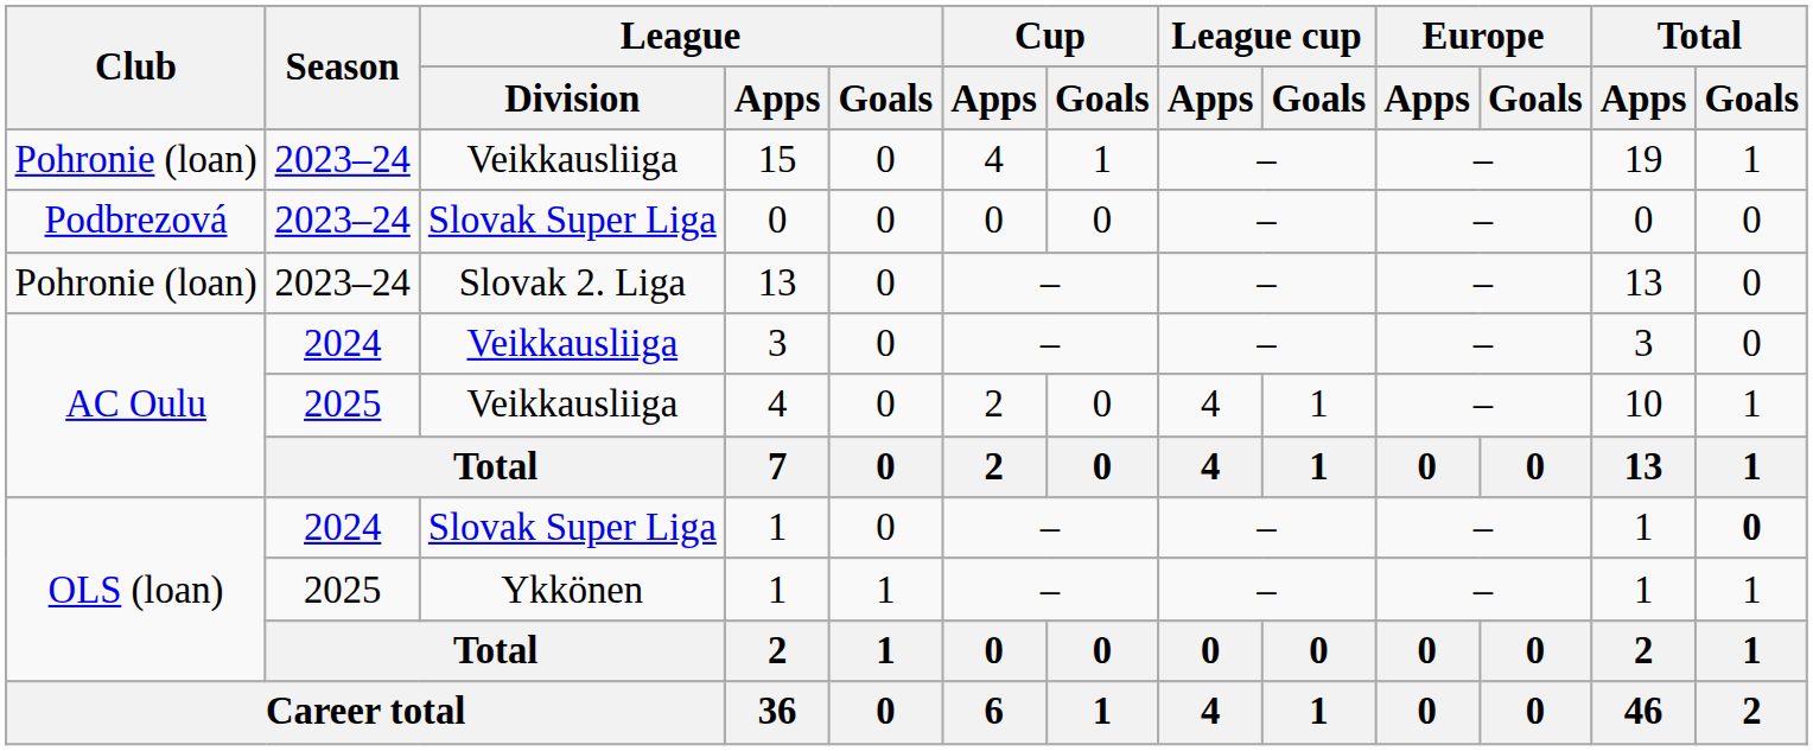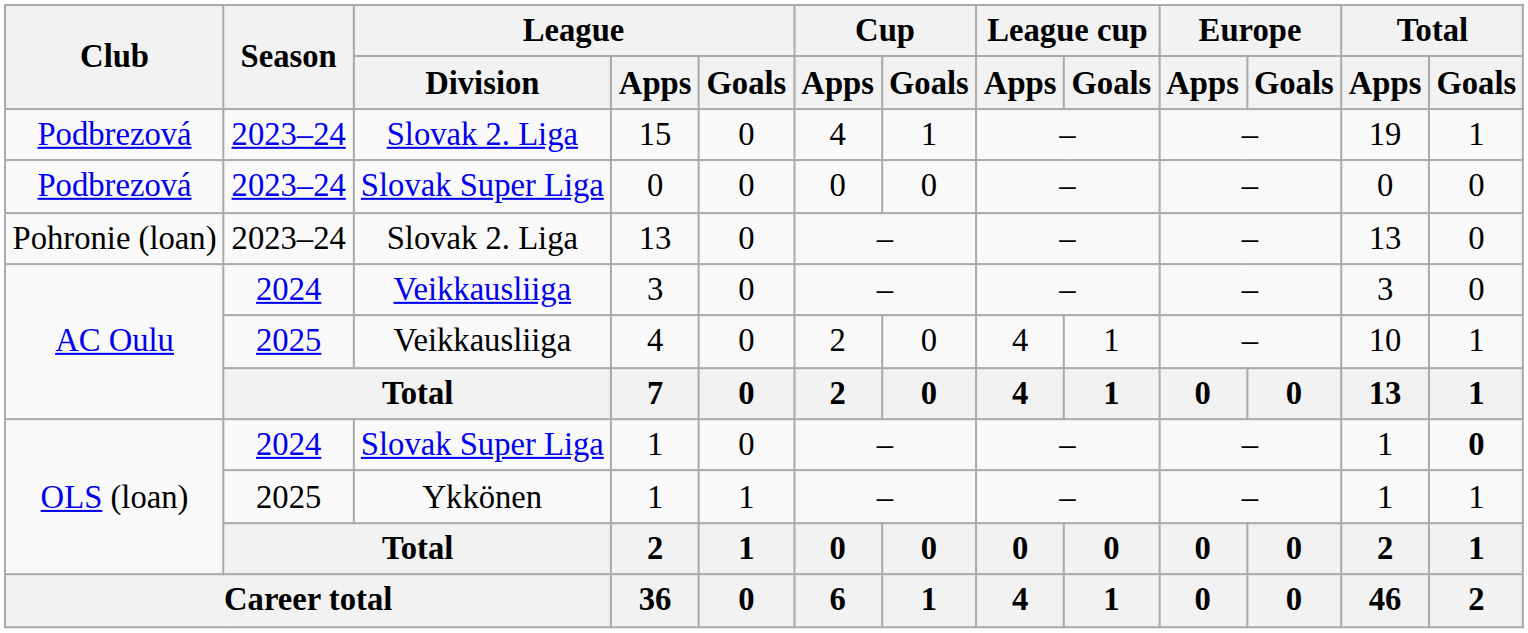15 | Club: Pohronie (loan) -> Podbrezová
15 | League / Division: Veikkausliiga -> Slovak 2. Liga
